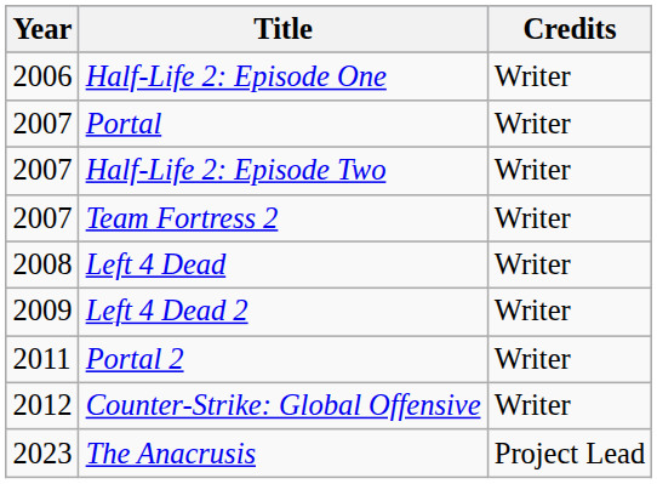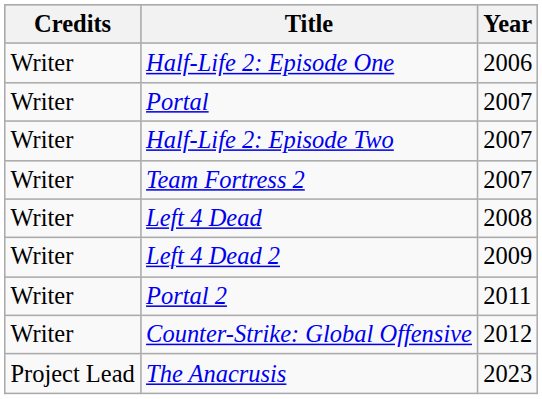columns swapped: Year <-> Credits
